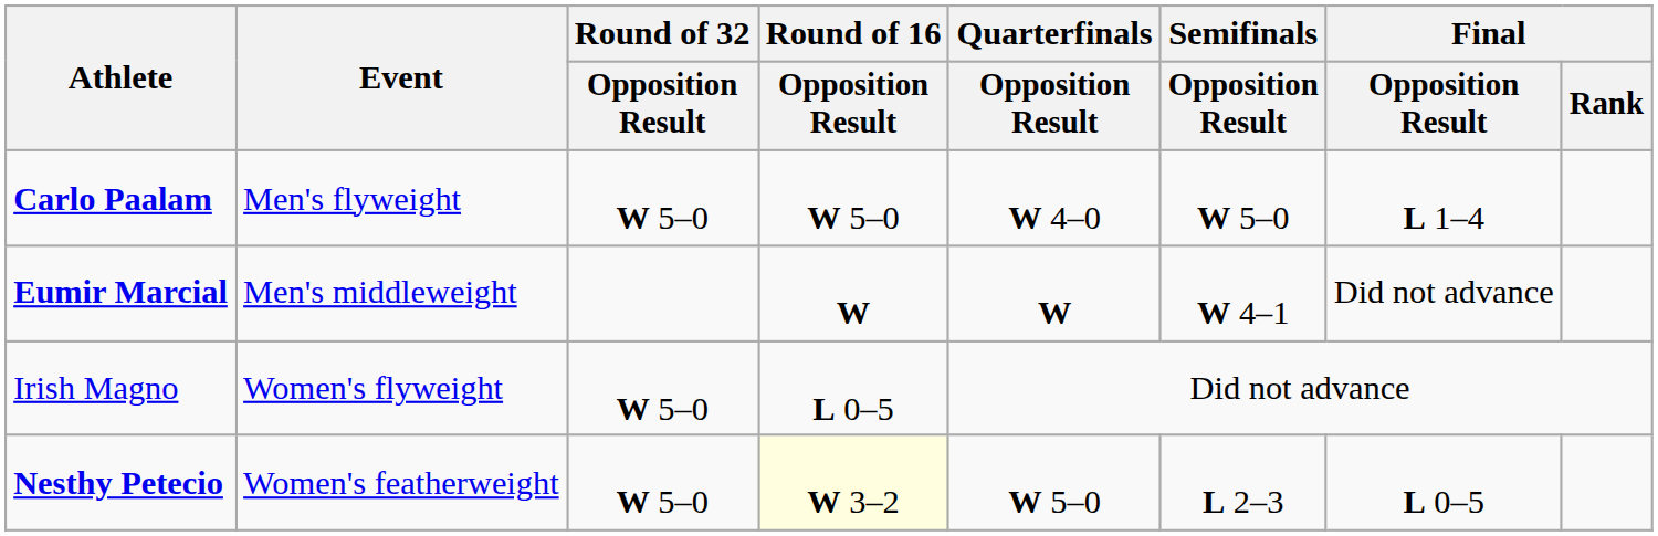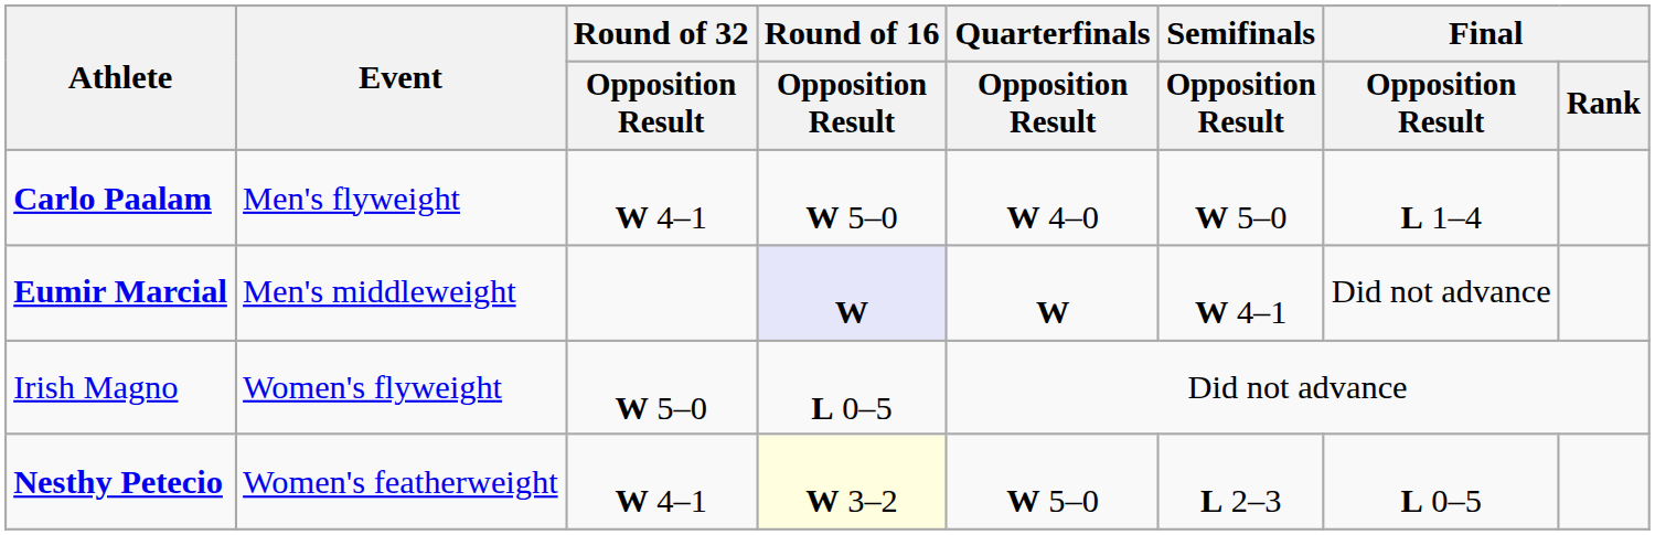Carlo Paalam | Round of 32 / Opposition Result: W 5–0 -> W 4–1
Eumir Marcial | Round of 16 / Opposition Result: no background -> lavender background
Nesthy Petecio | Round of 32 / Opposition Result: W 5–0 -> W 4–1
